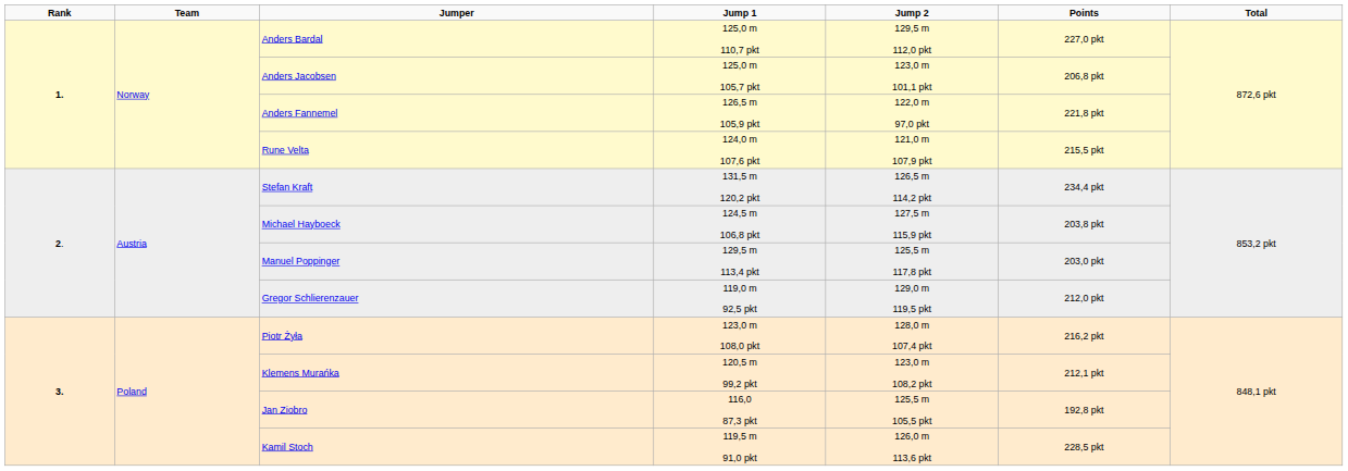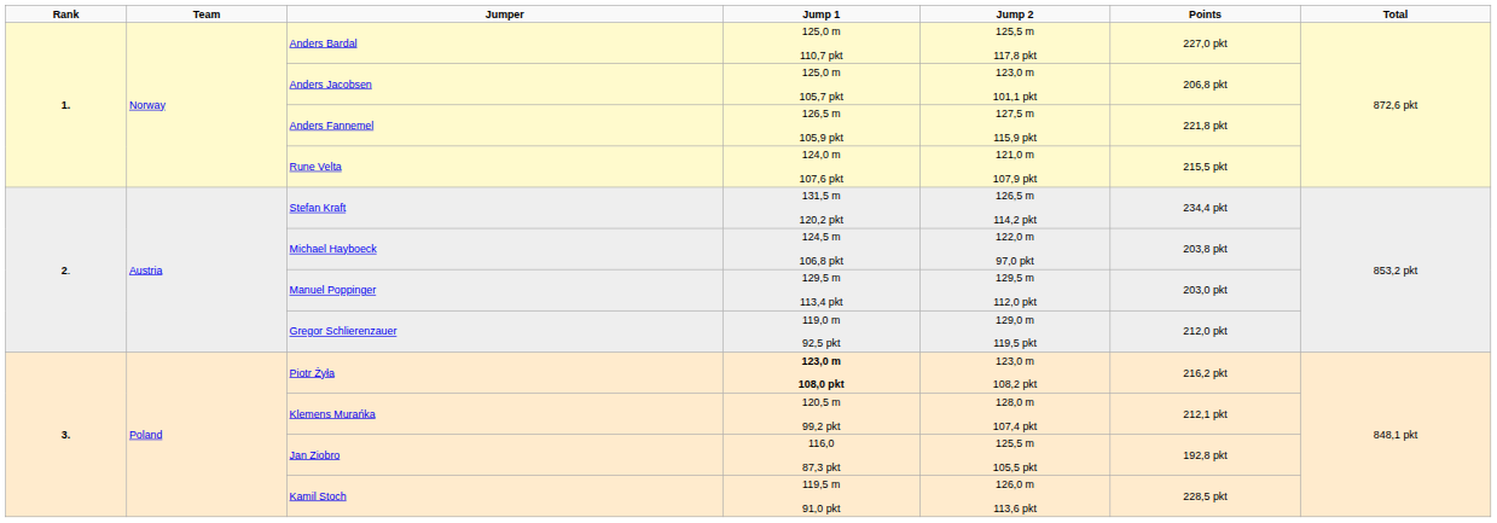Anders Bardal | Jump 2: 129,5 m 112,0 pkt -> 125,5 m 117,8 pkt
Anders Fannemel | Jump 2: 122,0 m 97,0 pkt -> 127,5 m 115,9 pkt
Michael Hayboeck | Jump 2: 127,5 m 115,9 pkt -> 122,0 m 97,0 pkt
Manuel Poppinger | Jump 2: 125,5 m 117,8 pkt -> 129,5 m 112,0 pkt
Piotr Żyła | Jump 1: normal -> bold
Piotr Żyła | Jump 2: 128,0 m 107,4 pkt -> 123,0 m 108,2 pkt
Klemens Murańka | Jump 2: 123,0 m 108,2 pkt -> 128,0 m 107,4 pkt
